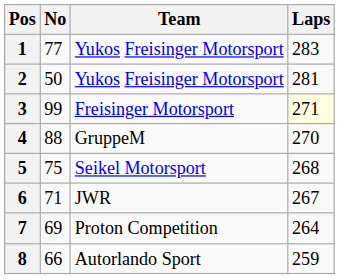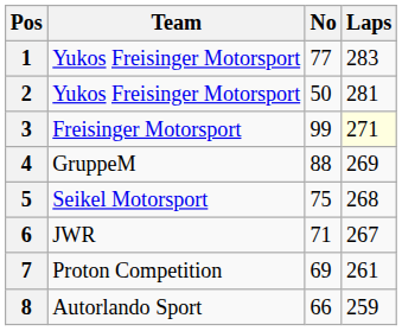columns swapped: No <-> Team
4 | Laps: 270 -> 269
7 | Laps: 264 -> 261
